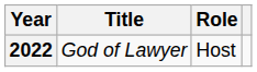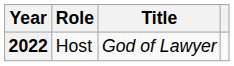columns swapped: Title <-> Role
